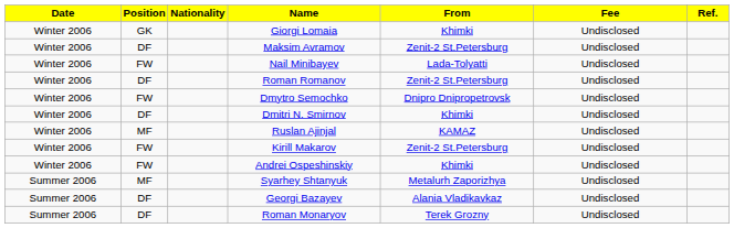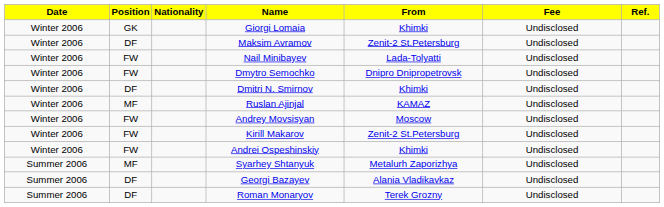- row: Winter 2006 | DF | Roman Romanov | Zenit-2 St.Petersburg | Undisclosed
+ row: Winter 2006 | FW | Andrey Movsisyan | Moscow | Undisclosed
